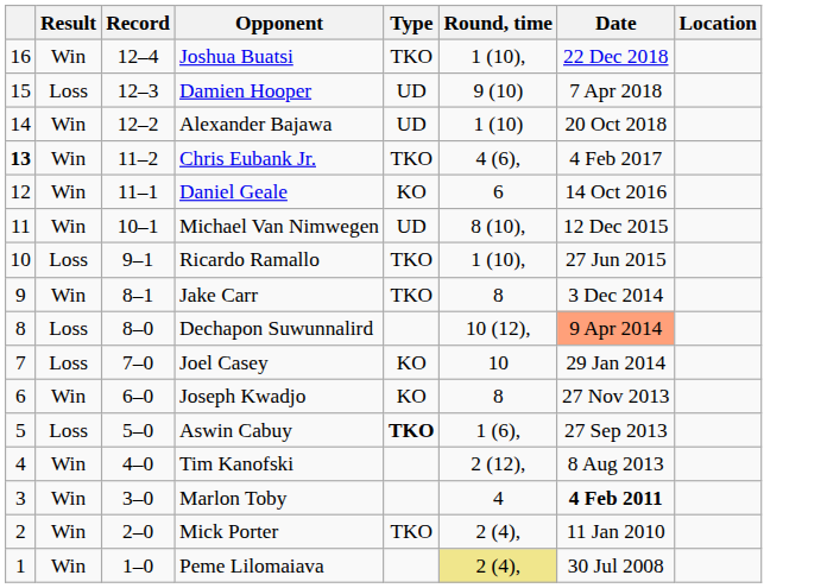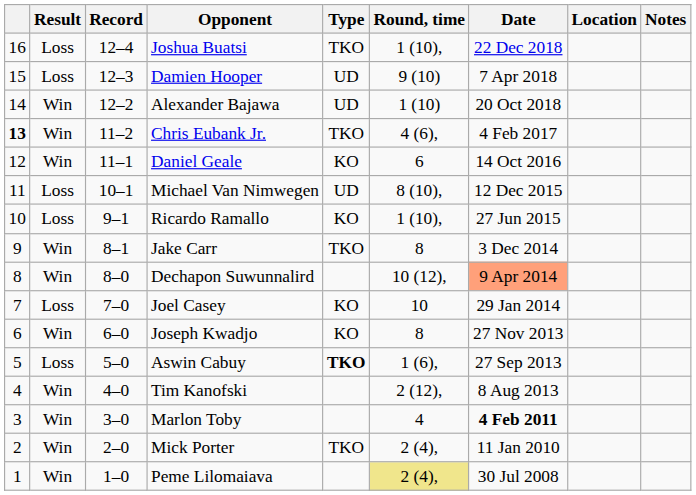+ column: Notes
Joshua Buatsi | Result: Win -> Loss
Michael Van Nimwegen | Result: Win -> Loss
Ricardo Ramallo | Type: TKO -> KO
Dechapon Suwunnalird | Result: Loss -> Win
